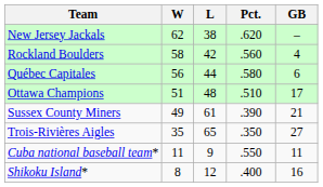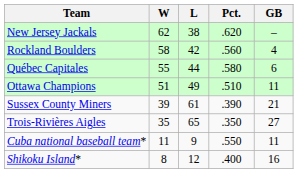Québec Capitales | W: 56 -> 55
Ottawa Champions | L: 48 -> 49
Ottawa Champions | GB: 17 -> 11
Sussex County Miners | W: 49 -> 39
